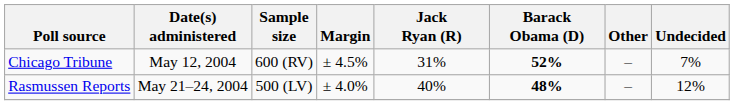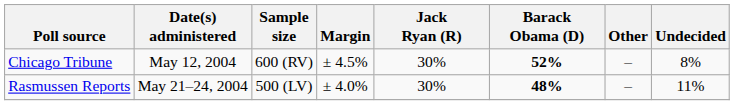Chicago Tribune | Jack Ryan (R): 31% -> 30%
Chicago Tribune | Undecided: 7% -> 8%
Rasmussen Reports | Jack Ryan (R): 40% -> 30%
Rasmussen Reports | Undecided: 12% -> 11%
